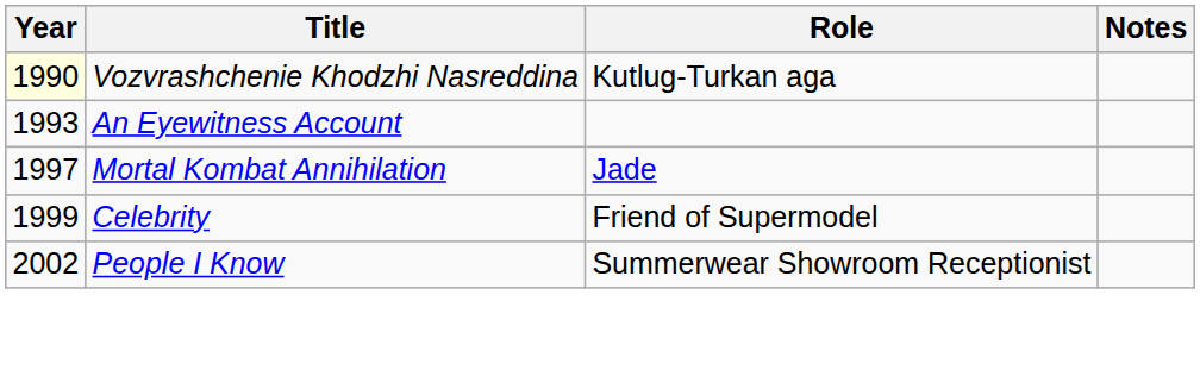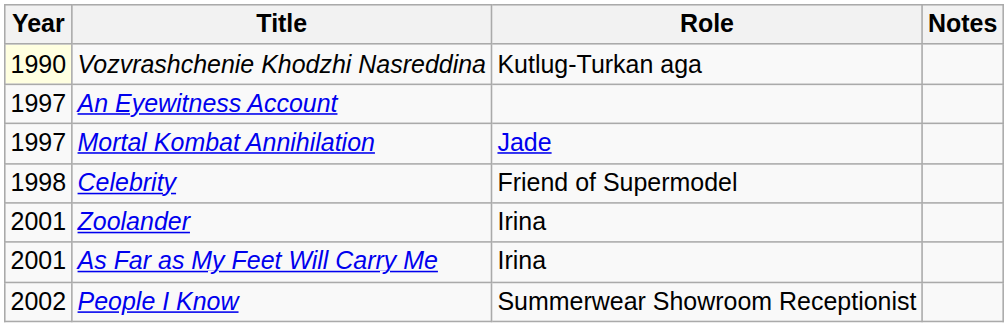An Eyewitness Account | Year: 1993 -> 1997
Celebrity | Year: 1999 -> 1998
+ row: 2001 | Zoolander | Irina
+ row: 2001 | As Far as My Feet Will Carry Me | Irina
